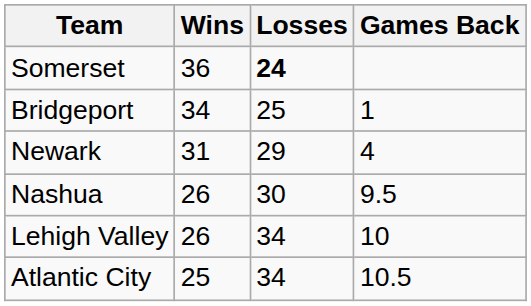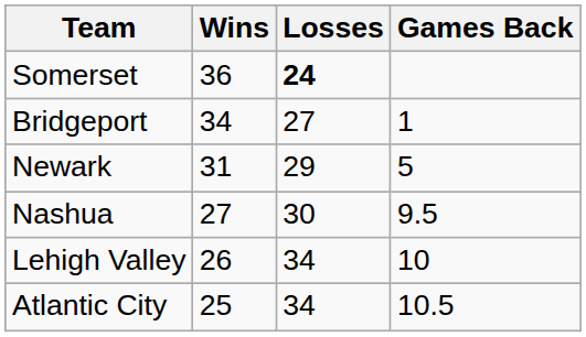Bridgeport | Losses: 25 -> 27
Newark | Games Back: 4 -> 5
Nashua | Wins: 26 -> 27
